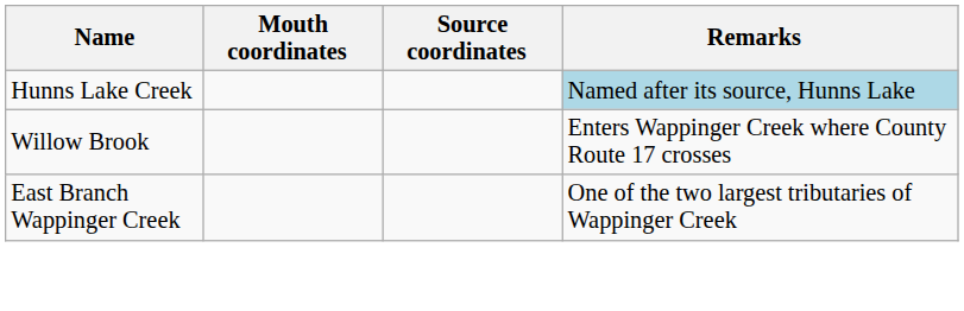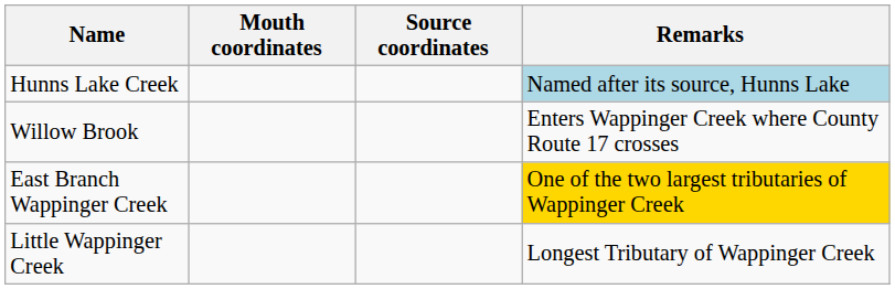East Branch Wappinger Creek | Remarks: no background -> gold background
+ row: Little Wappinger Creek | Longest Tributary of Wappinger Creek
